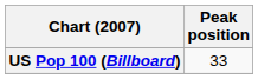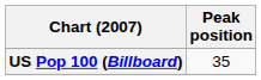US Pop 100 (Billboard) | Peak position: 33 -> 35
